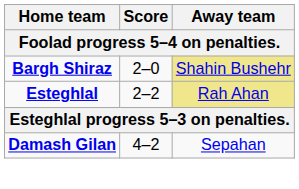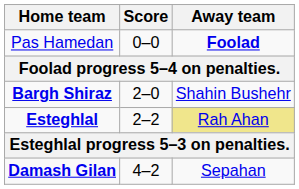+ row: Pas Hamedan | 0–0 | Foolad
Bargh Shiraz | Away team: khaki background -> no background
